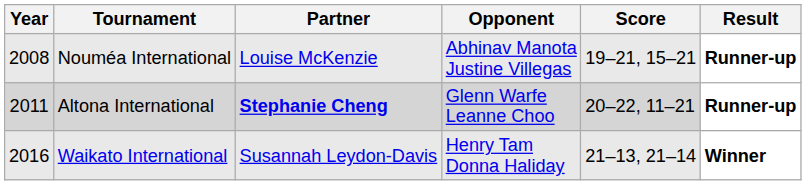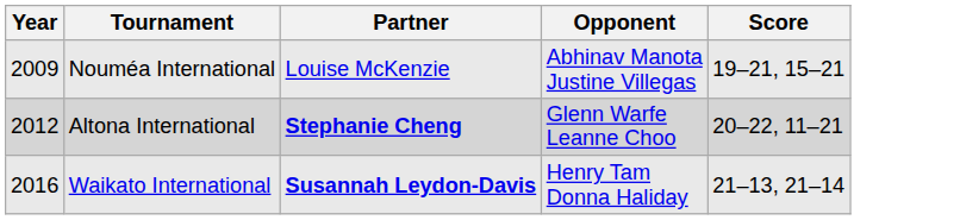- column: Result | Runner-up | Runner-up | Winner
Nouméa International | Year: 2008 -> 2009
Altona International | Year: 2011 -> 2012
Waikato International | Partner: normal -> bold
